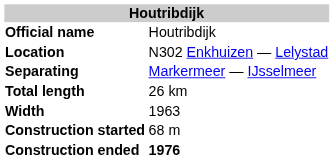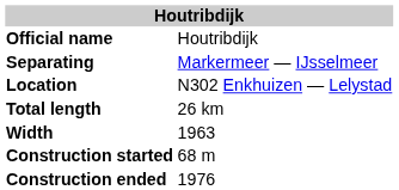rows swapped: Location <-> Separating
Construction ended | column 2: bold -> normal
